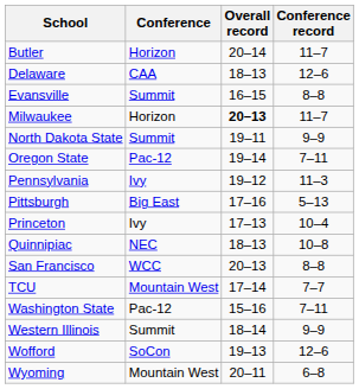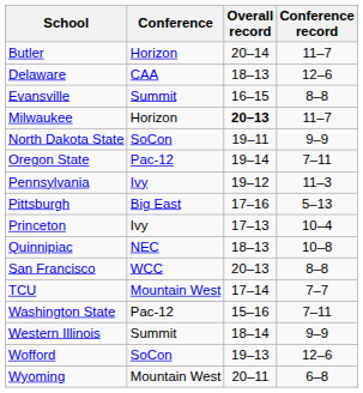North Dakota State | Conference: Summit -> SoCon
